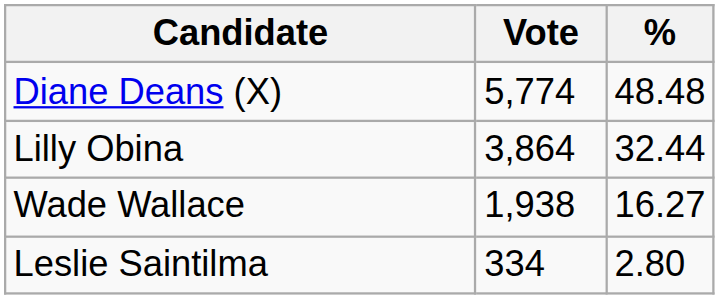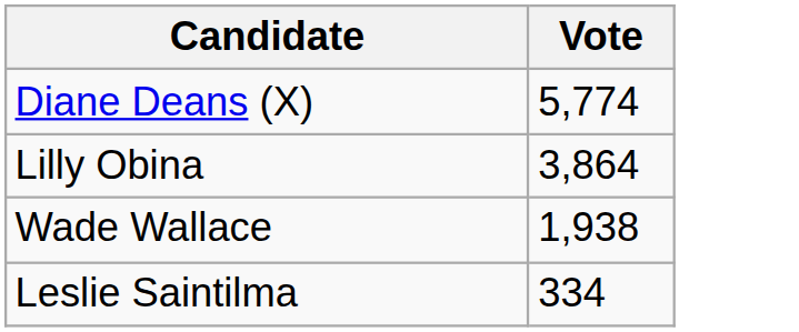- column: % | 48.48 | 32.44 | 16.27 | 2.80
